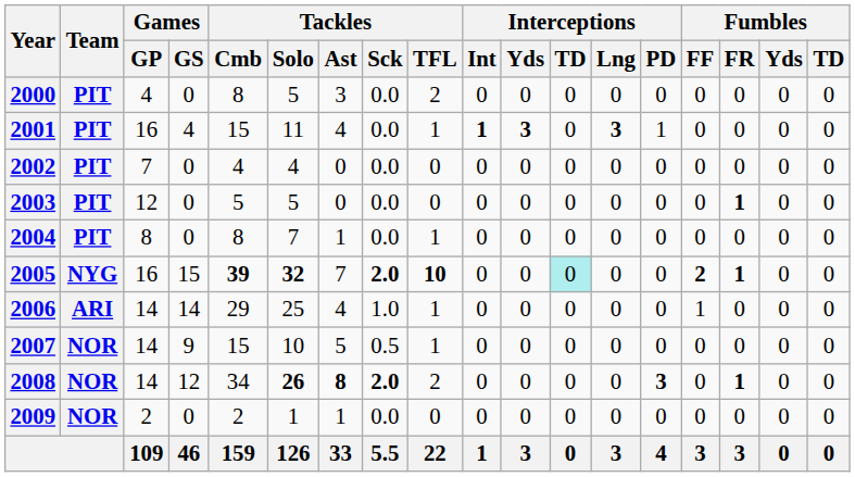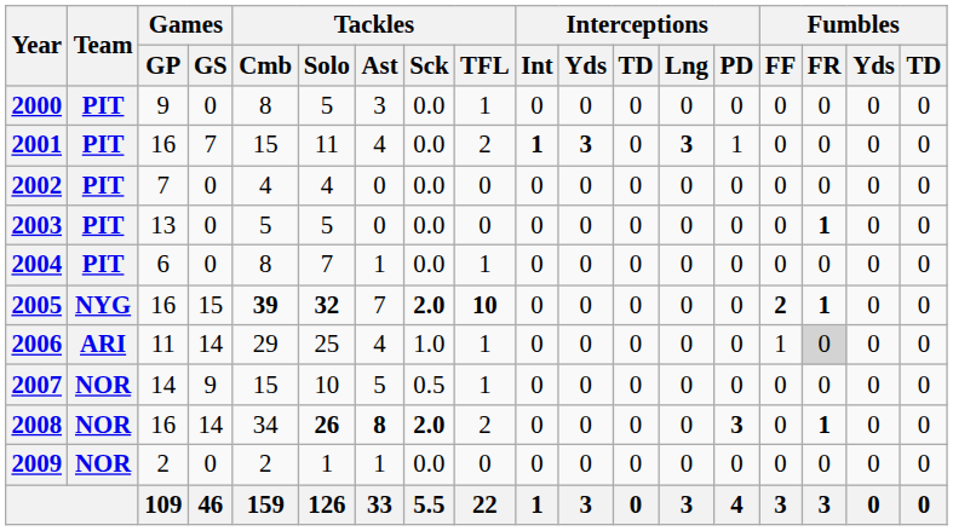2000 | Games / GP: 4 -> 9
2000 | Tackles / TFL: 2 -> 1
2001 | Games / GS: 4 -> 7
2001 | Tackles / TFL: 1 -> 2
2003 | Games / GP: 12 -> 13
2004 | Games / GP: 8 -> 6
2005 | Interceptions / TD: paleturquoise background -> no background
2006 | Games / GP: 14 -> 11
2006 | Fumbles / FR: no background -> lightgrey background
2008 | Games / GP: 14 -> 16
2008 | Games / GS: 12 -> 14
